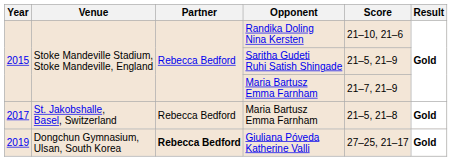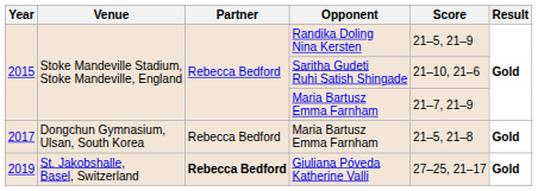Randika Doling Nina Kersten | Score: 21–10, 21–6 -> 21–5, 21–9
Saritha Gudeti Ruhi Satish Shingade | Score: 21–5, 21–9 -> 21–10, 21–6
2017 / Maria Bartusz Emma Farnham | Venue: St. Jakobshalle, Basel, Switzerland -> Dongchun Gymnasium, Ulsan, South Korea
Giuliana Póveda Katherine Valli | Venue: Dongchun Gymnasium, Ulsan, South Korea -> St. Jakobshalle, Basel, Switzerland
